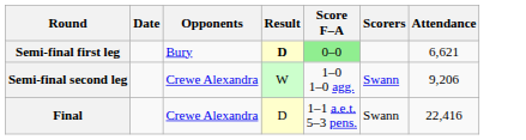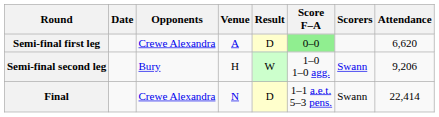+ column: Venue | A | H | N
Semi-final first leg | Opponents: Bury -> Crewe Alexandra
Semi-final first leg | Result: bold -> normal
Semi-final first leg | Attendance: 6,621 -> 6,620
Semi-final second leg | Opponents: Crewe Alexandra -> Bury
Final | Attendance: 22,416 -> 22,414
